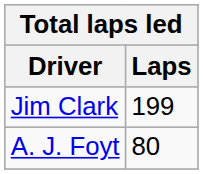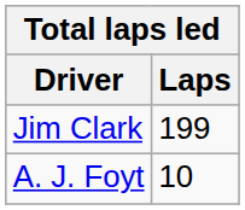A. J. Foyt | Laps: 80 -> 10
